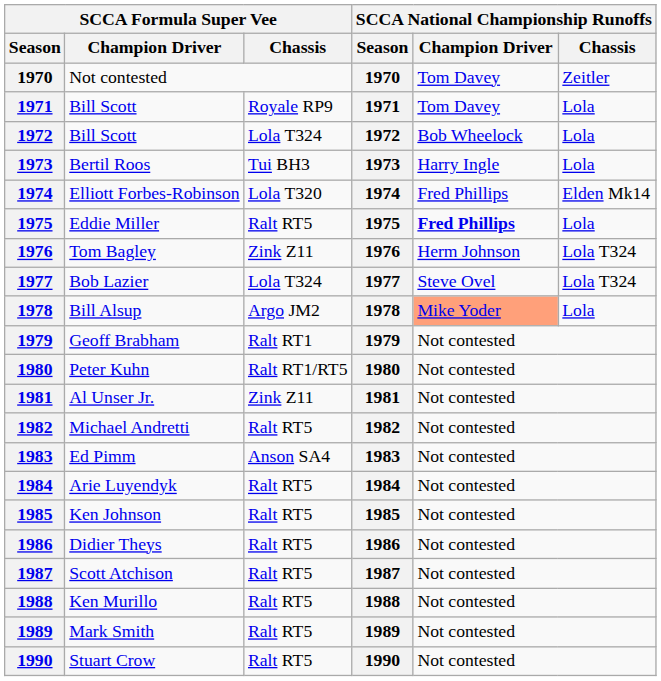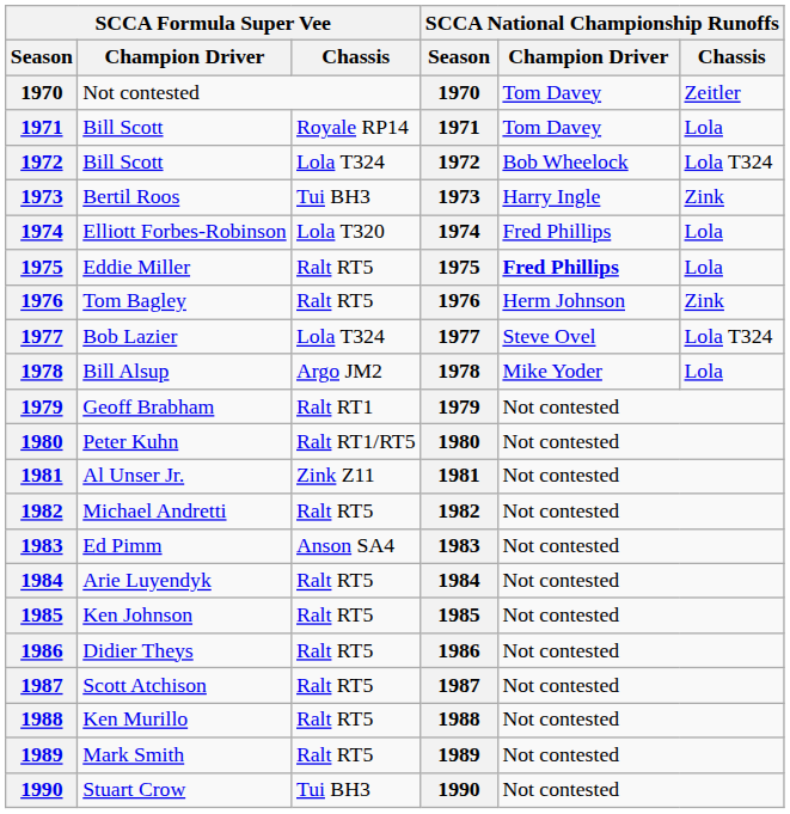1971 / Bill Scott | SCCA Formula Super Vee / Chassis: Royale RP9 -> Royale RP14
1972 / Bill Scott | SCCA National Championship Runoffs / Chassis: Lola -> Lola T324
Bertil Roos | SCCA National Championship Runoffs / Chassis: Lola -> Zink
Elliott Forbes-Robinson | SCCA National Championship Runoffs / Chassis: Elden Mk14 -> Lola
Tom Bagley | SCCA Formula Super Vee / Chassis: Zink Z11 -> Ralt RT5
Tom Bagley | SCCA National Championship Runoffs / Chassis: Lola T324 -> Zink
Bill Alsup | SCCA National Championship Runoffs / Champion Driver: lightsalmon background -> no background
Stuart Crow | SCCA Formula Super Vee / Chassis: Ralt RT5 -> Tui BH3
